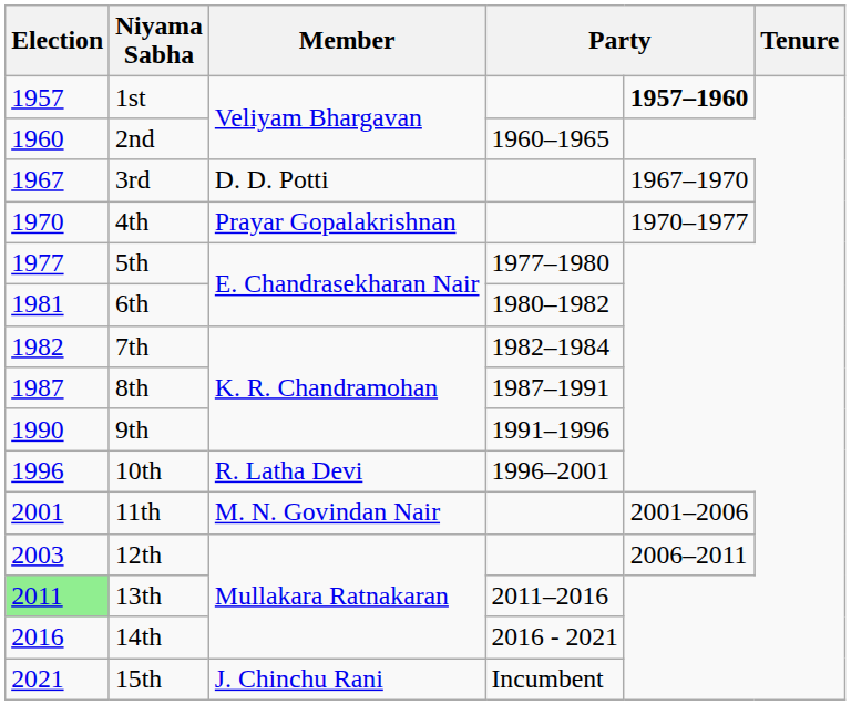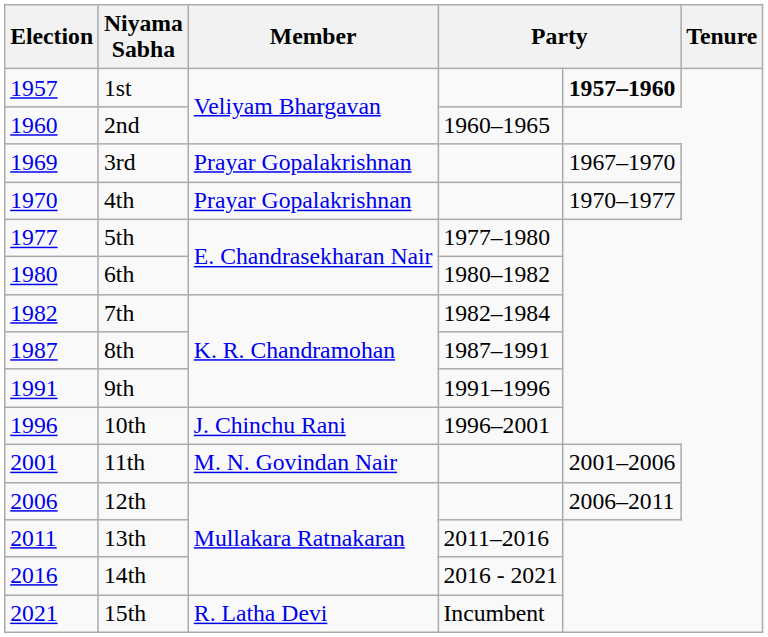3rd | Election: 1967 -> 1969
3rd | Member: D. D. Potti -> Prayar Gopalakrishnan
6th | Election: 1981 -> 1980
9th | Election: 1990 -> 1991
10th | Member: R. Latha Devi -> J. Chinchu Rani
12th | Election: 2003 -> 2006
13th | Election: lightgreen background -> no background
15th | Member: J. Chinchu Rani -> R. Latha Devi
